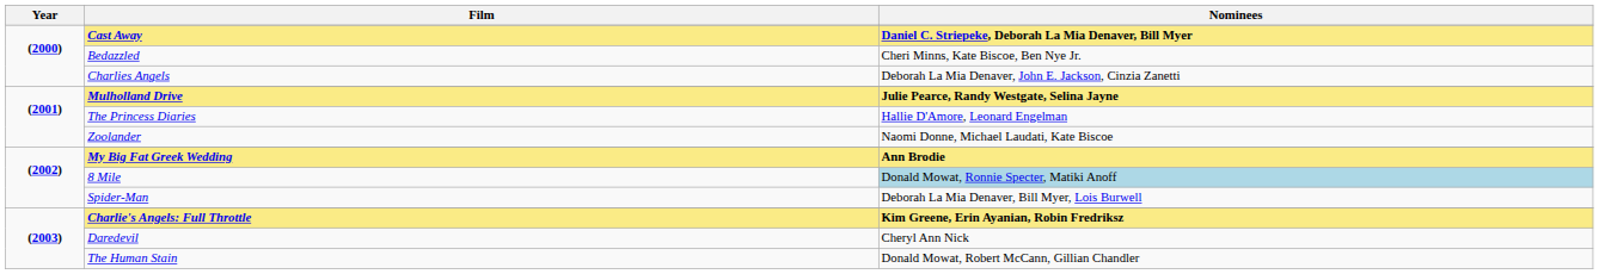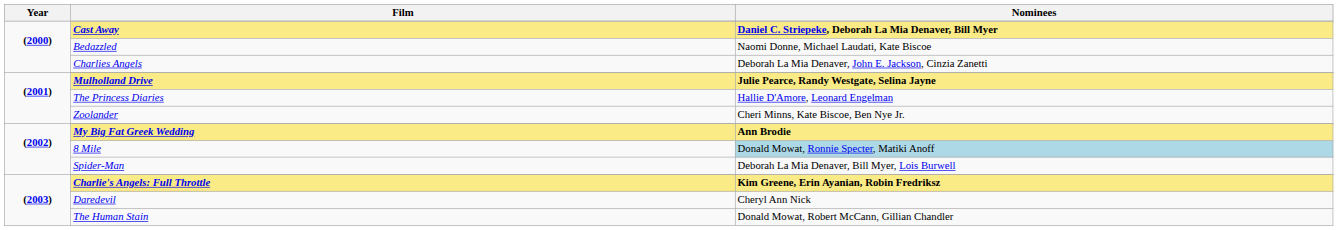Bedazzled | Nominees: Cheri Minns, Kate Biscoe, Ben Nye Jr. -> Naomi Donne, Michael Laudati, Kate Biscoe
Zoolander | Nominees: Naomi Donne, Michael Laudati, Kate Biscoe -> Cheri Minns, Kate Biscoe, Ben Nye Jr.
